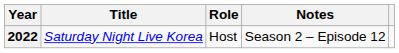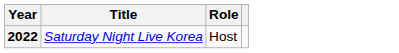- column: Notes | Season 2 – Episode 12
